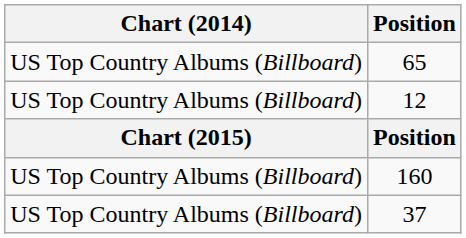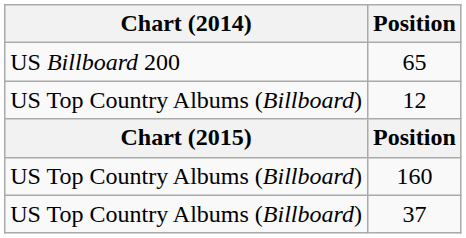65 | Chart (2014): US Top Country Albums (Billboard) -> US Billboard 200
